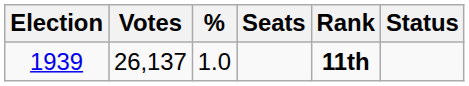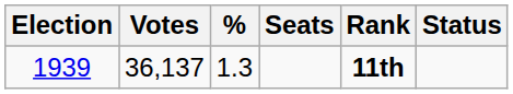1939 | Votes: 26,137 -> 36,137
1939 | %: 1.0 -> 1.3
